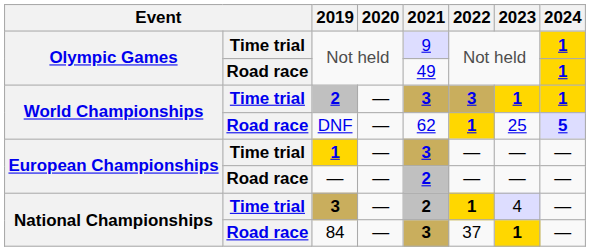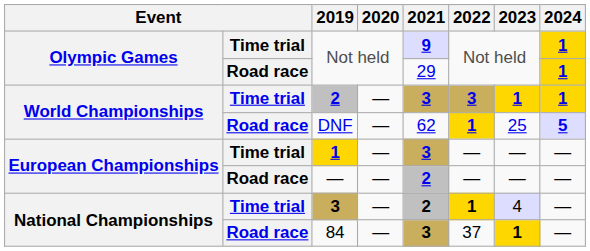Time trial / Not held | 2021: normal -> bold
Road race / Not held | 2021: 49 -> 29
